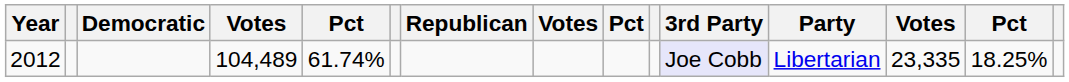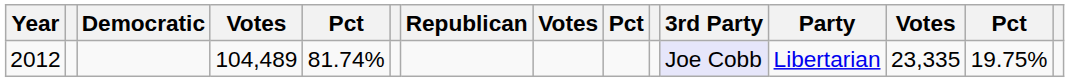2012 | column 5: 61.74% -> 81.74%
2012 | column 14: 18.25% -> 19.75%
